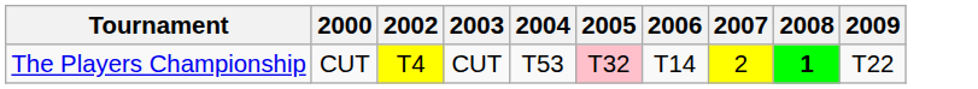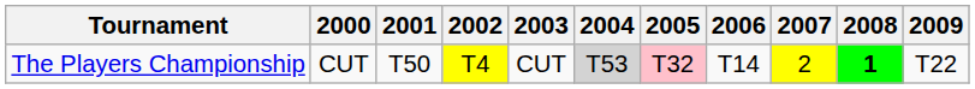+ column: 2001 | T50
The Players Championship | 2004: no background -> lightgrey background
